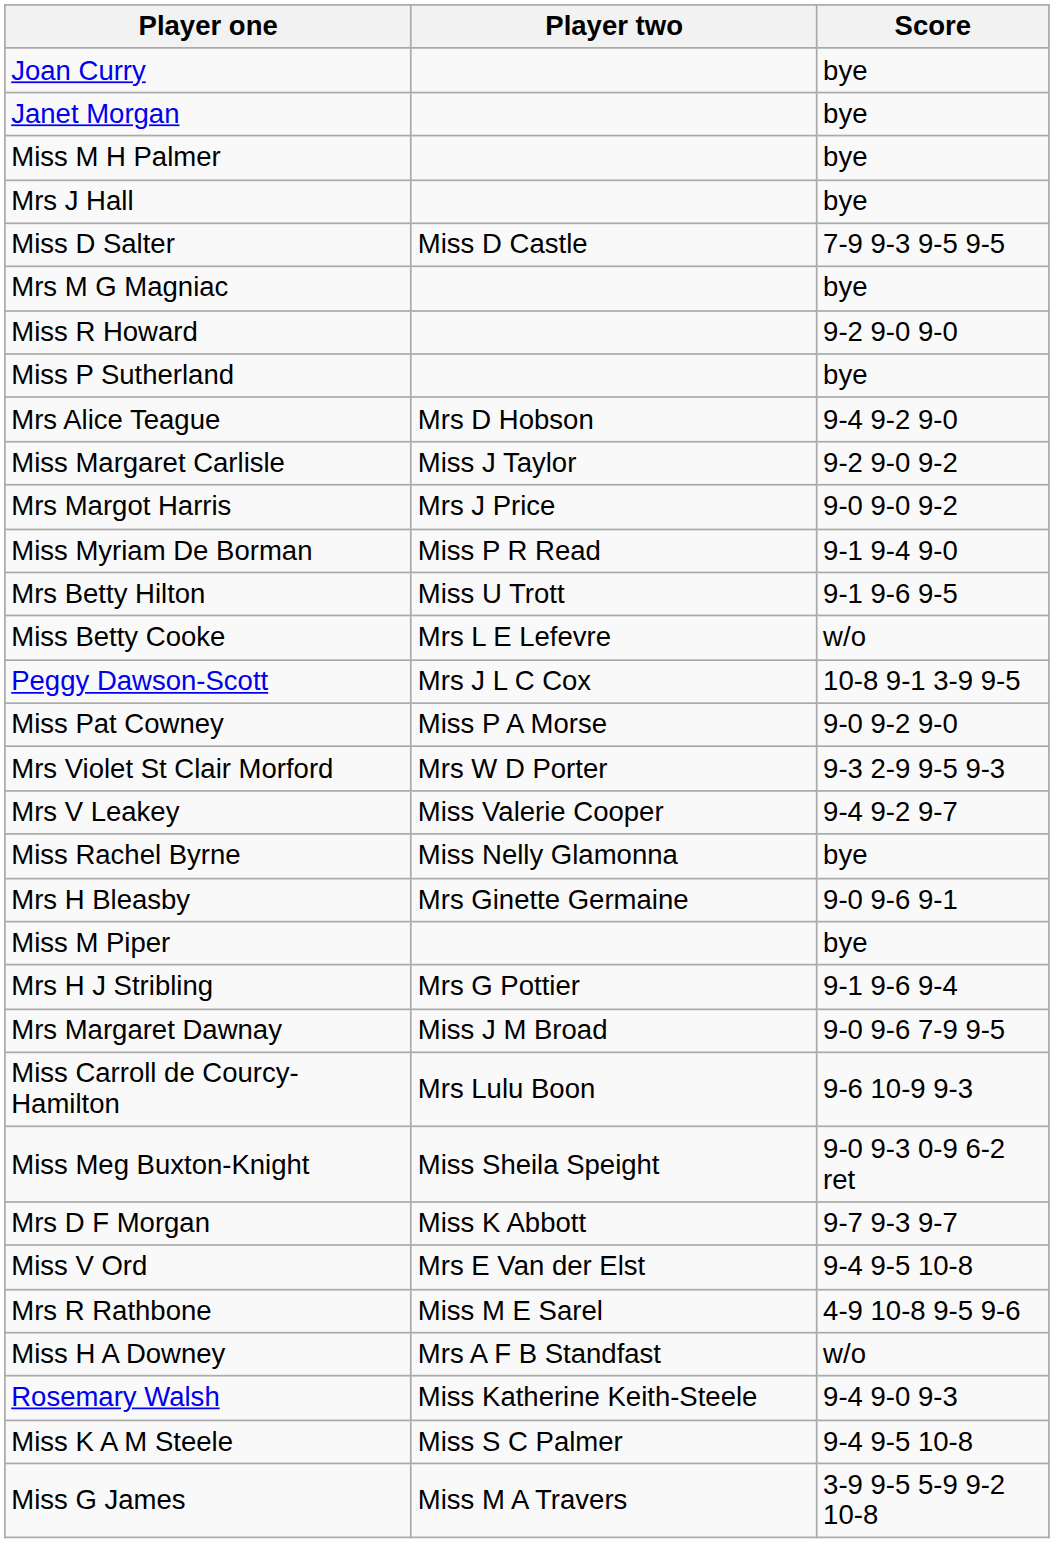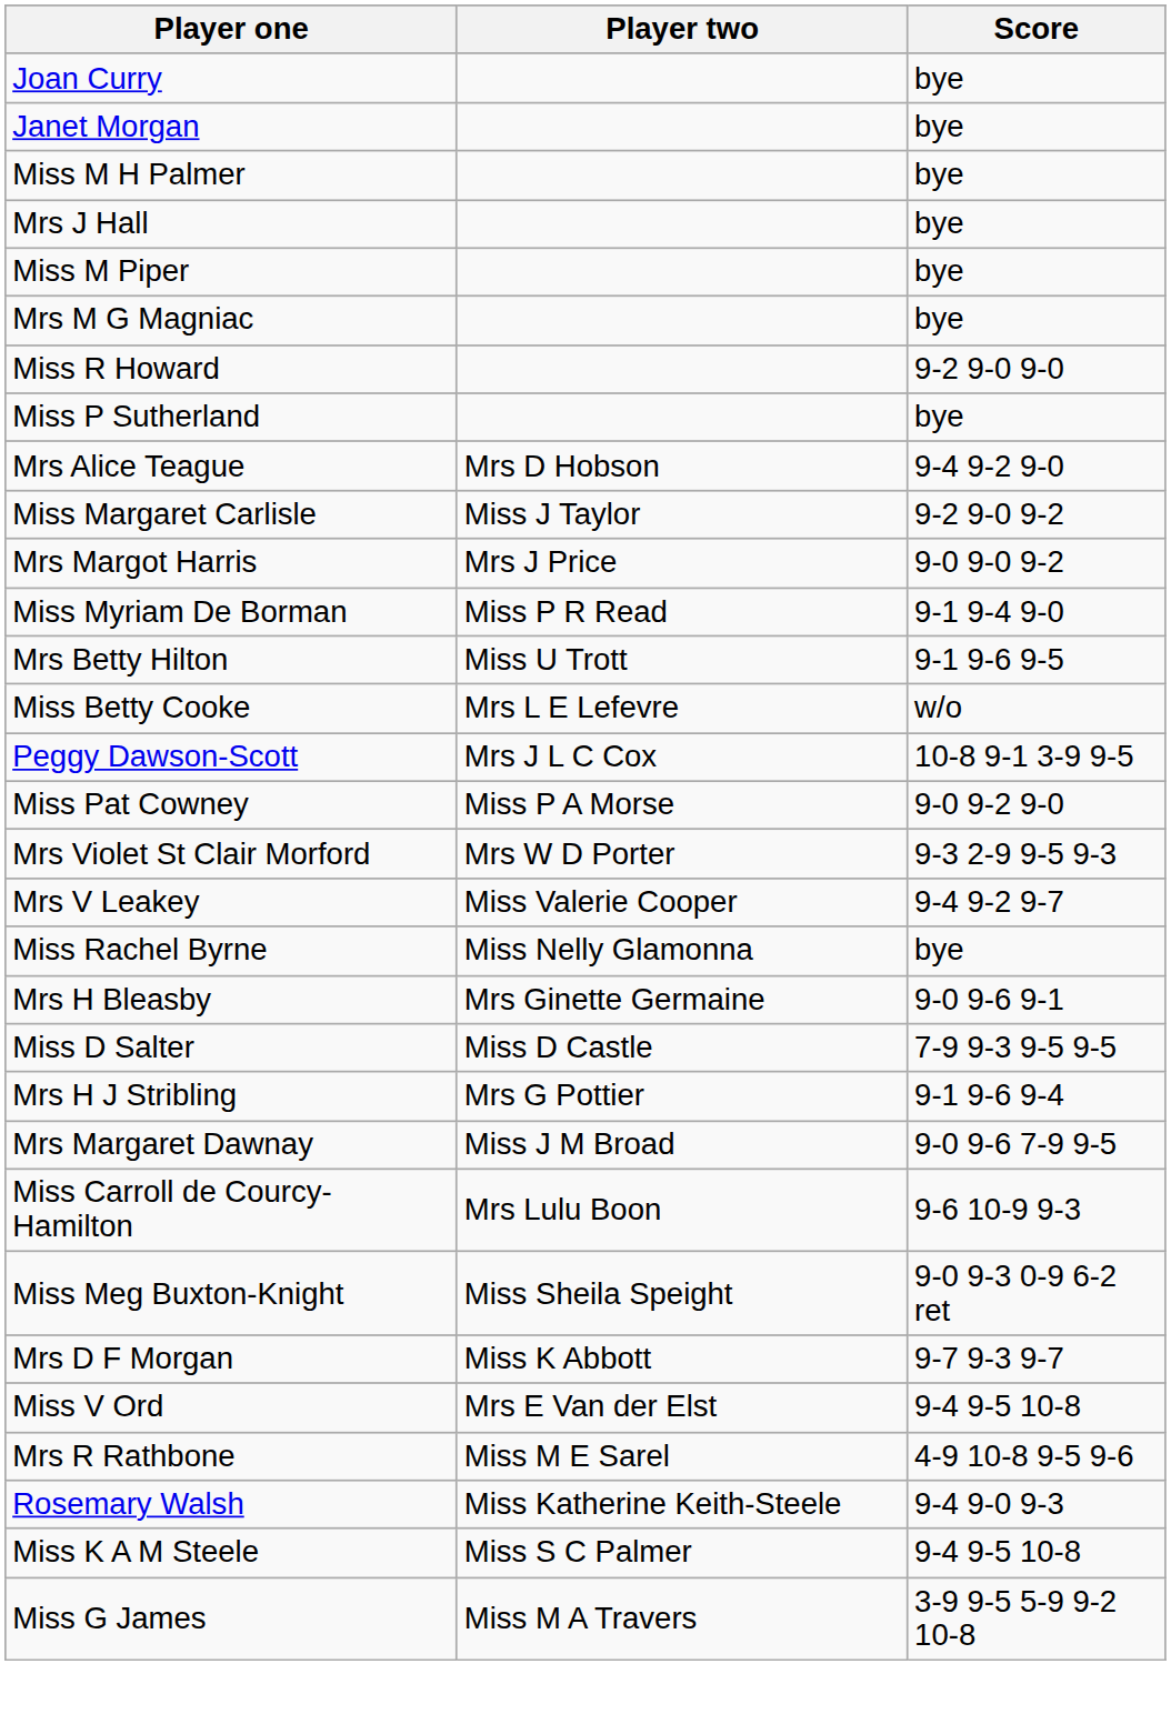rows swapped: Miss M Piper <-> Miss D Salter
- row: Miss H A Downey | Mrs A F B Standfast | w/o
